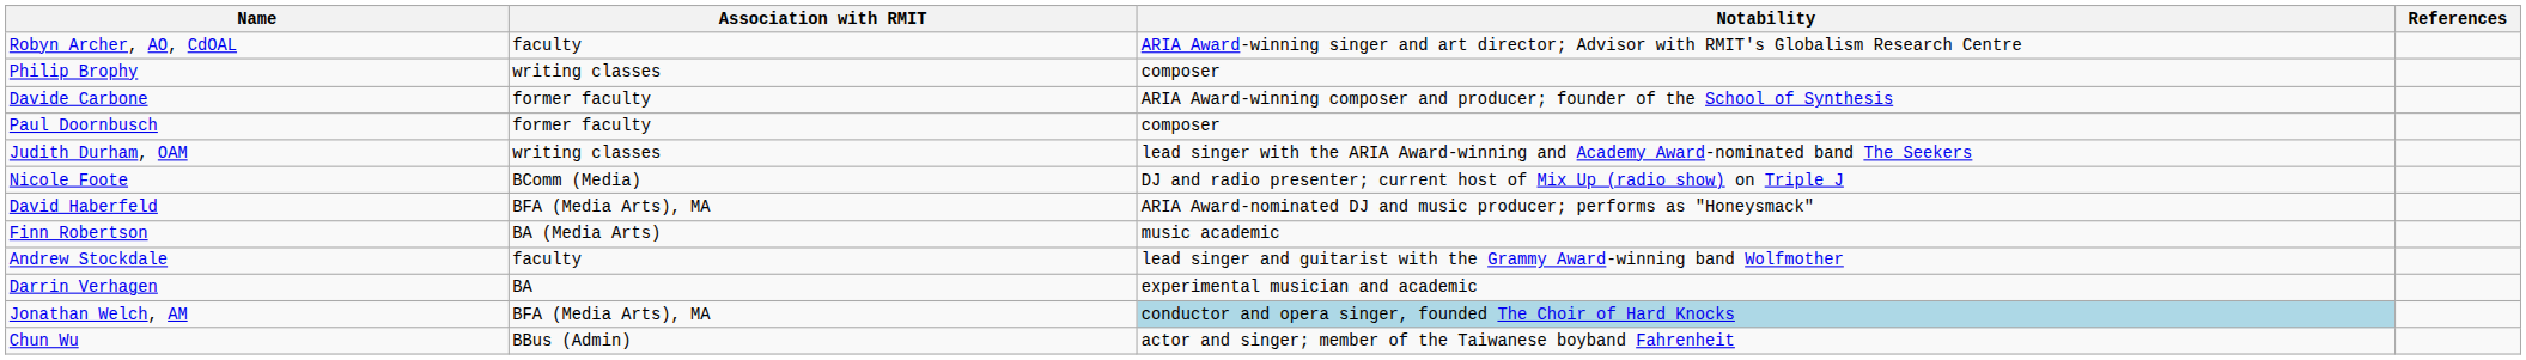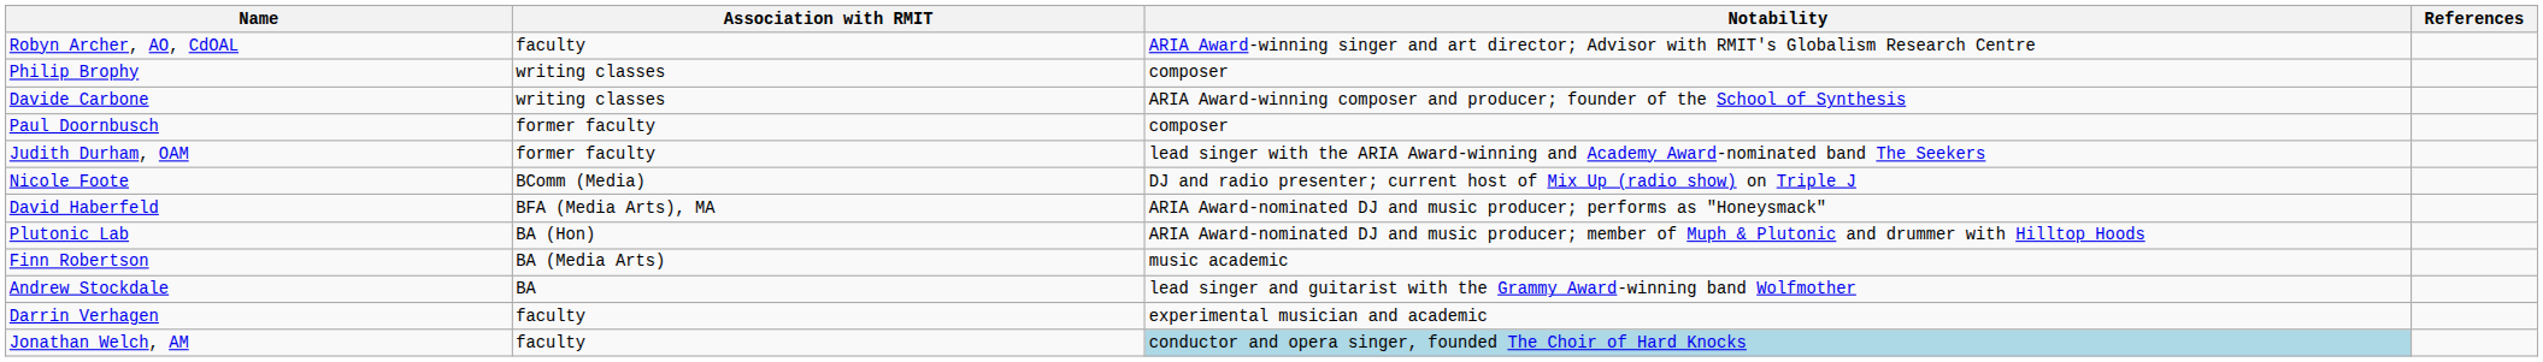Davide Carbone | Association with RMIT: former faculty -> writing classes
Judith Durham, OAM | Association with RMIT: writing classes -> former faculty
+ row: Plutonic Lab | BA (Hon) | ARIA Award-nominated DJ and music producer; member of Muph & Plutonic and drummer with Hilltop Hoods
Andrew Stockdale | Association with RMIT: faculty -> BA
Darrin Verhagen | Association with RMIT: BA -> faculty
Jonathan Welch, AM | Association with RMIT: BFA (Media Arts), MA -> faculty
- row: Chun Wu | BBus (Admin) | actor and singer; member of the Taiwanese boyband Fahrenheit
